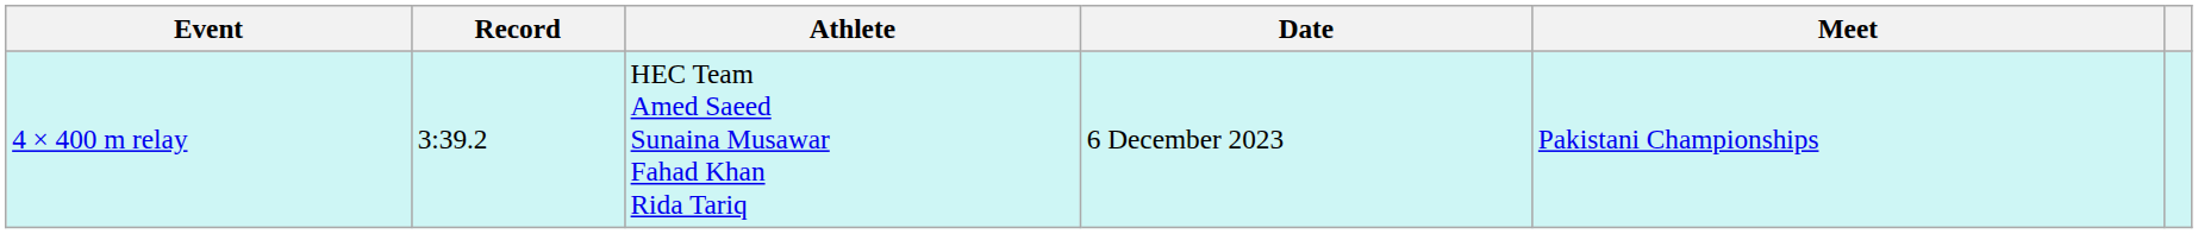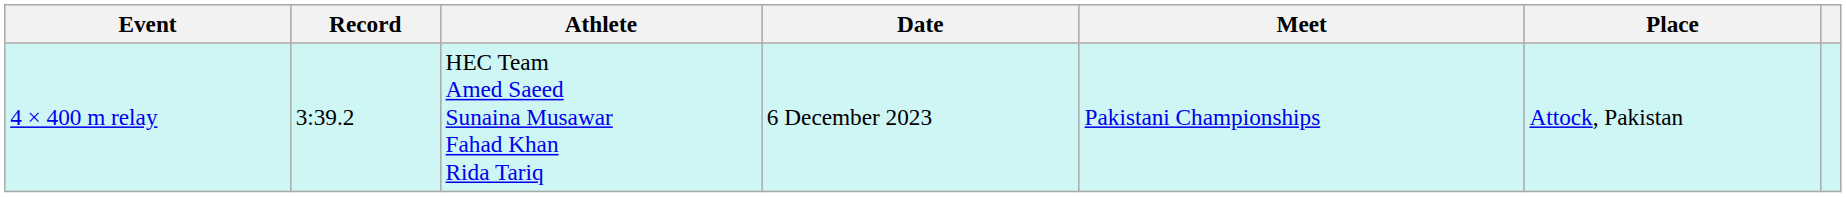+ column: Place | Attock, Pakistan
